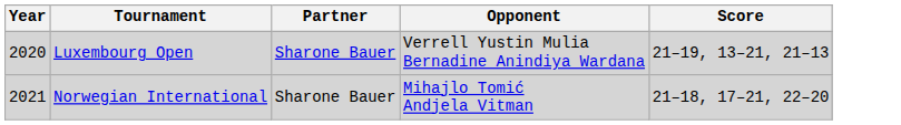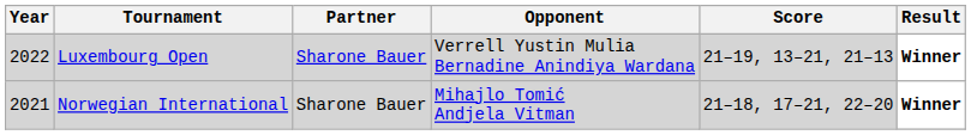+ column: Result | Winner | Winner
Luxembourg Open | Year: 2020 -> 2022
